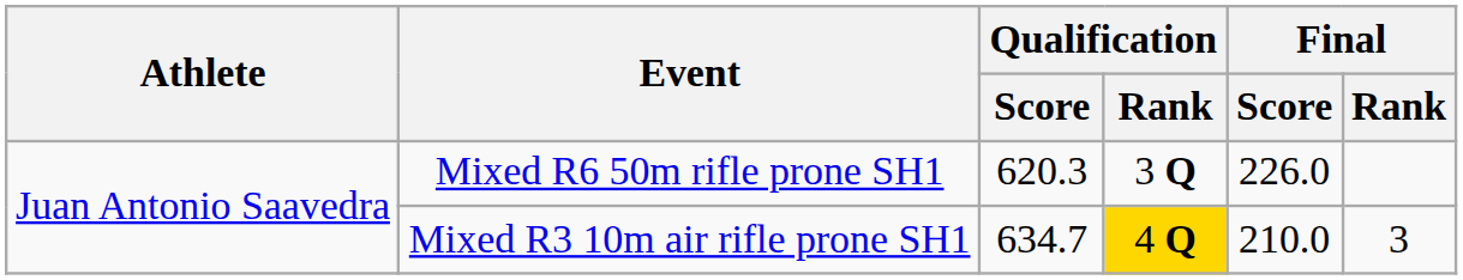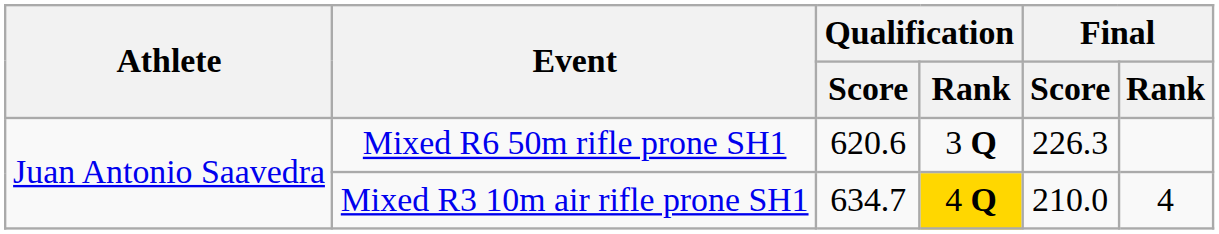Mixed R6 50m rifle prone SH1 | Qualification / Score: 620.3 -> 620.6
Mixed R6 50m rifle prone SH1 | Final / Score: 226.0 -> 226.3
Mixed R3 10m air rifle prone SH1 | Final / Rank: 3 -> 4
